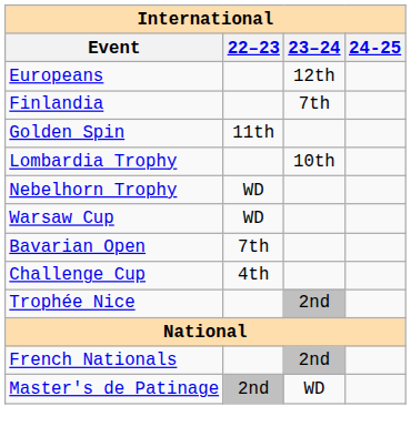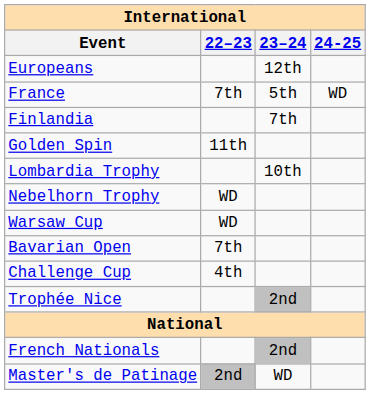+ row: France | 7th | 5th | WD
